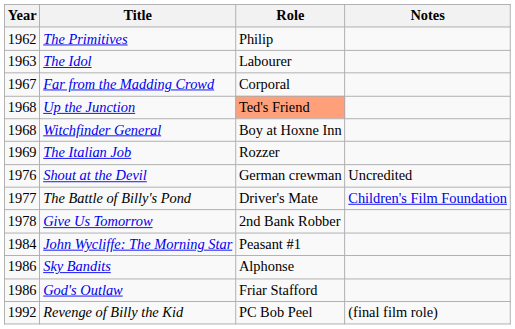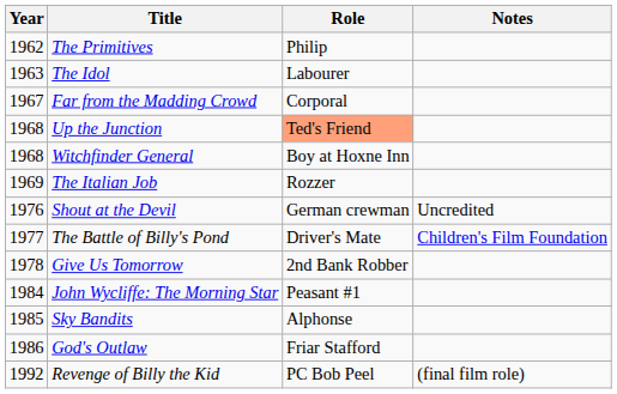Sky Bandits | Year: 1986 -> 1985
